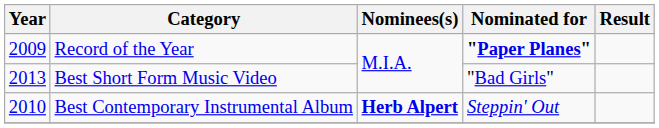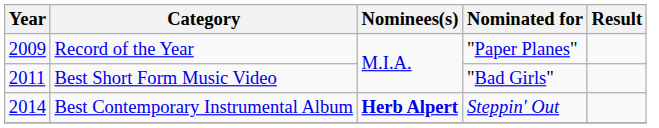Record of the Year | Nominated for: bold -> normal
Best Short Form Music Video | Year: 2013 -> 2011
Best Contemporary Instrumental Album | Year: 2010 -> 2014
